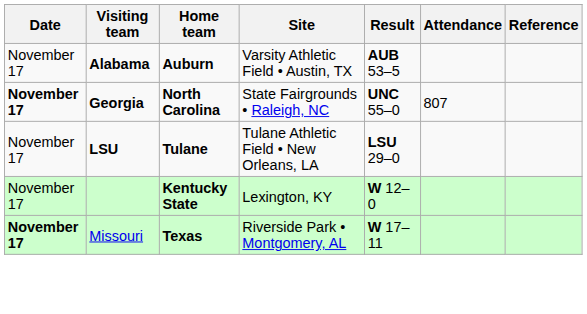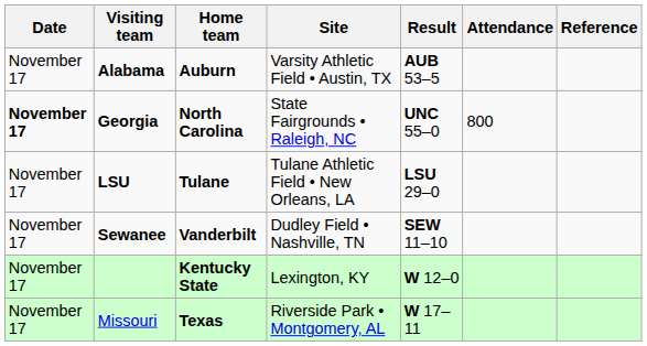Georgia | Attendance: 807 -> 800
+ row: November 17 | Sewanee | Vanderbilt | Dudley Field • Nashville, TN | SEW 11–10
Missouri | Date: bold -> normal
